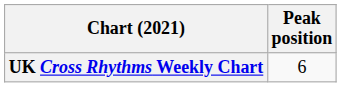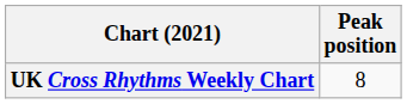UK Cross Rhythms Weekly Chart | Peak position: 6 -> 8
